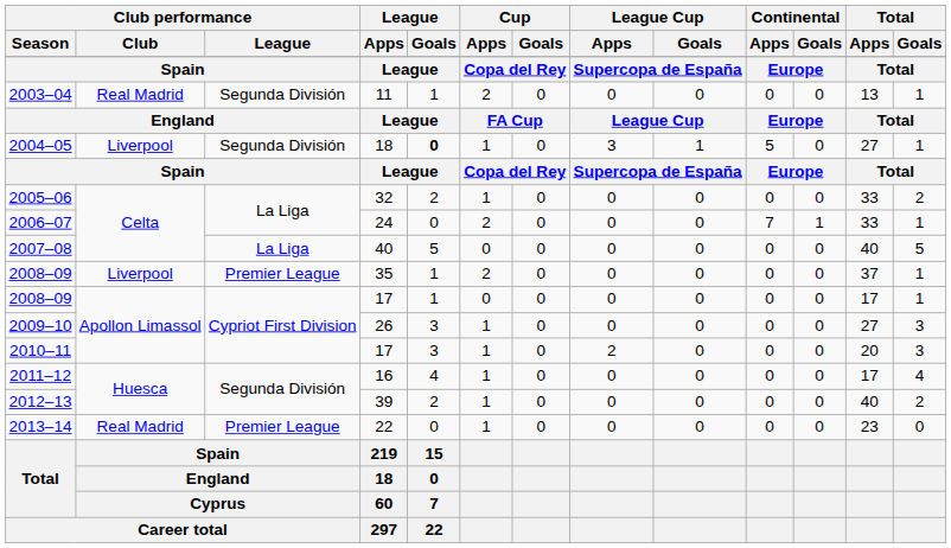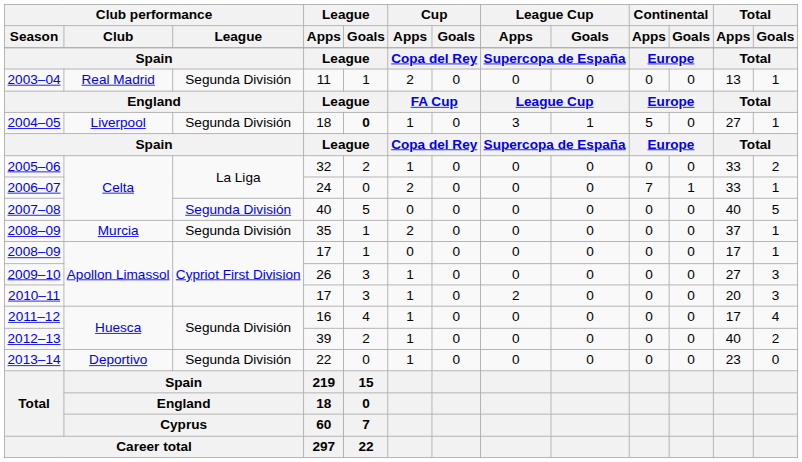2007–08 | Club performance / League: La Liga -> Segunda División
2008–09 / 35 | Club performance / Club: Liverpool -> Murcia
2008–09 / 35 | Club performance / League: Premier League -> Segunda División
2013–14 | Club performance / Club: Real Madrid -> Deportivo
2013–14 | Club performance / League: Premier League -> Segunda División
